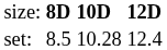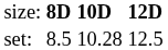set: | column 4: 12.4 -> 12.5
